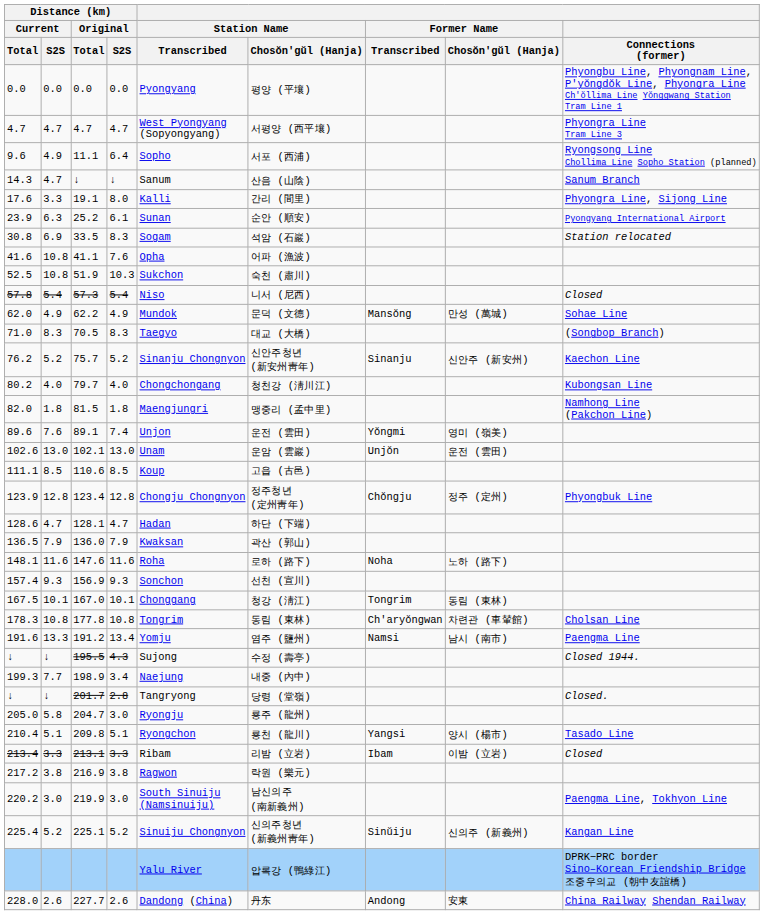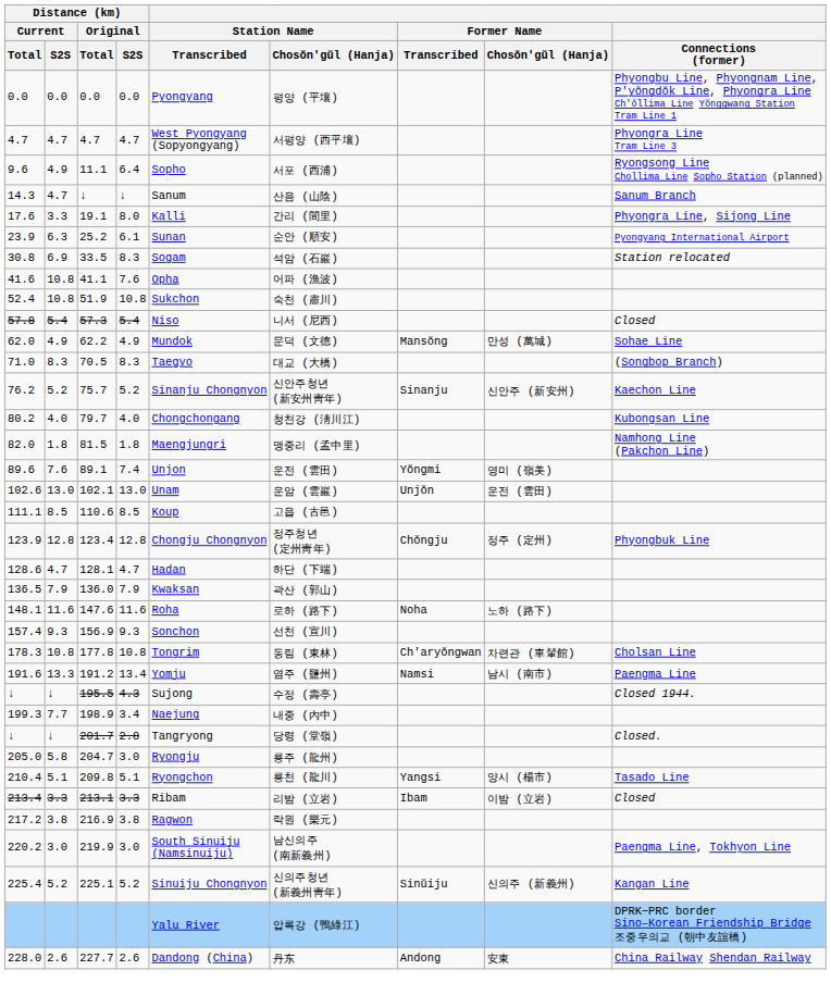51.9 | Distance (km) / Current / Total: 52.5 -> 52.4
51.9 | Distance (km) / Original / S2S: 10.3 -> 10.8
- row: 167.5 | 10.1 | 167.0 | 10.1 | Chonggang | 청강 (淸江) | Tongrim | 동림 (東林)
